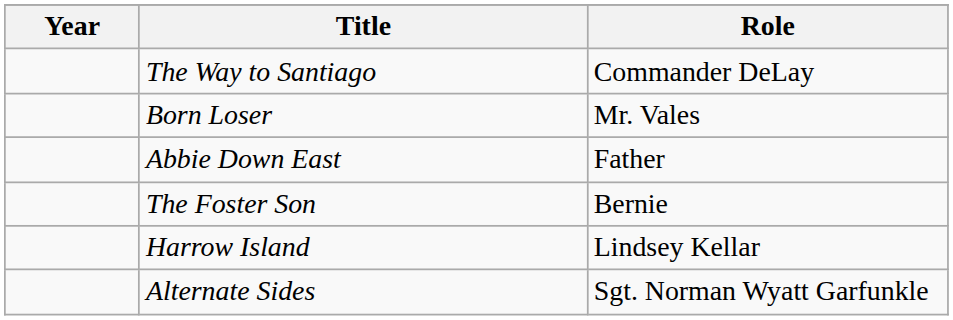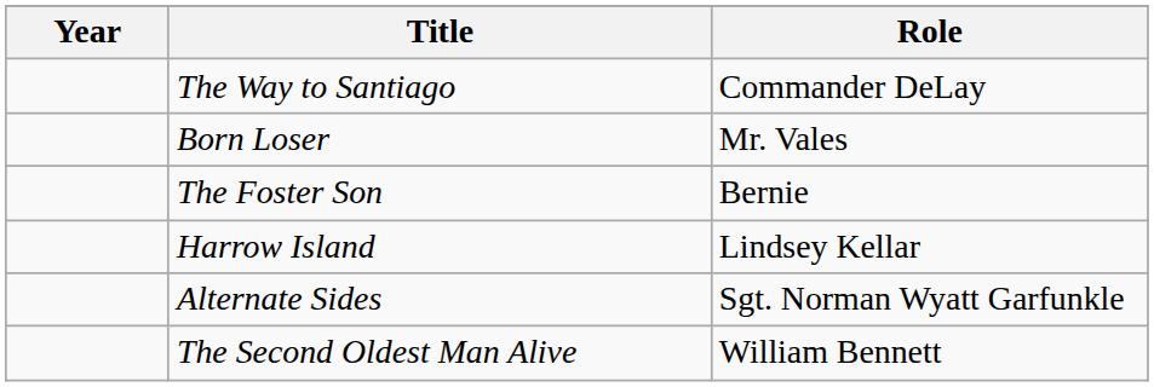- row: Abbie Down East | Father
+ row: The Second Oldest Man Alive | William Bennett
